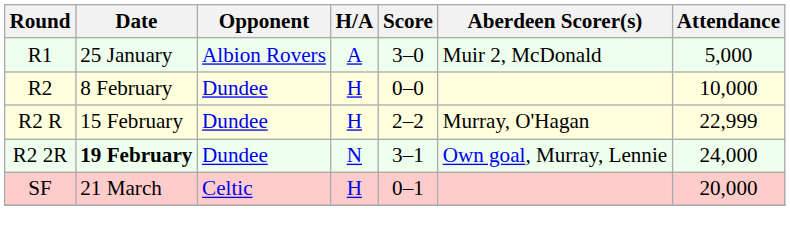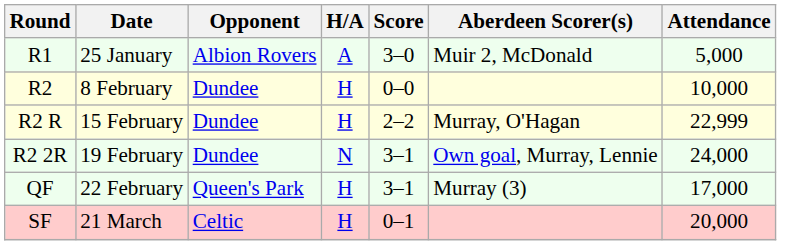R2 2R | Date: bold -> normal
+ row: QF | 22 February | Queen's Park | H | 3–1 | Murray (3) | 17,000
